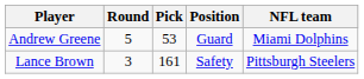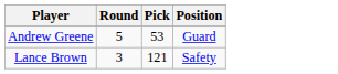- column: NFL team | Miami Dolphins | Pittsburgh Steelers
Lance Brown | Pick: 161 -> 121
